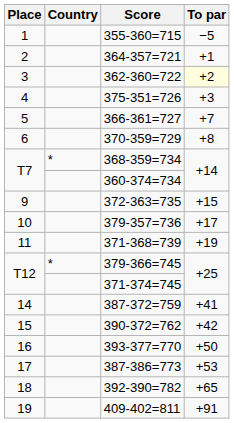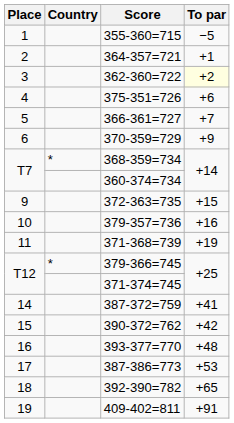375-351=726 | To par: +3 -> +6
370-359=729 | To par: +8 -> +9
379-357=736 | To par: +17 -> +16
393-377=770 | To par: +50 -> +48
